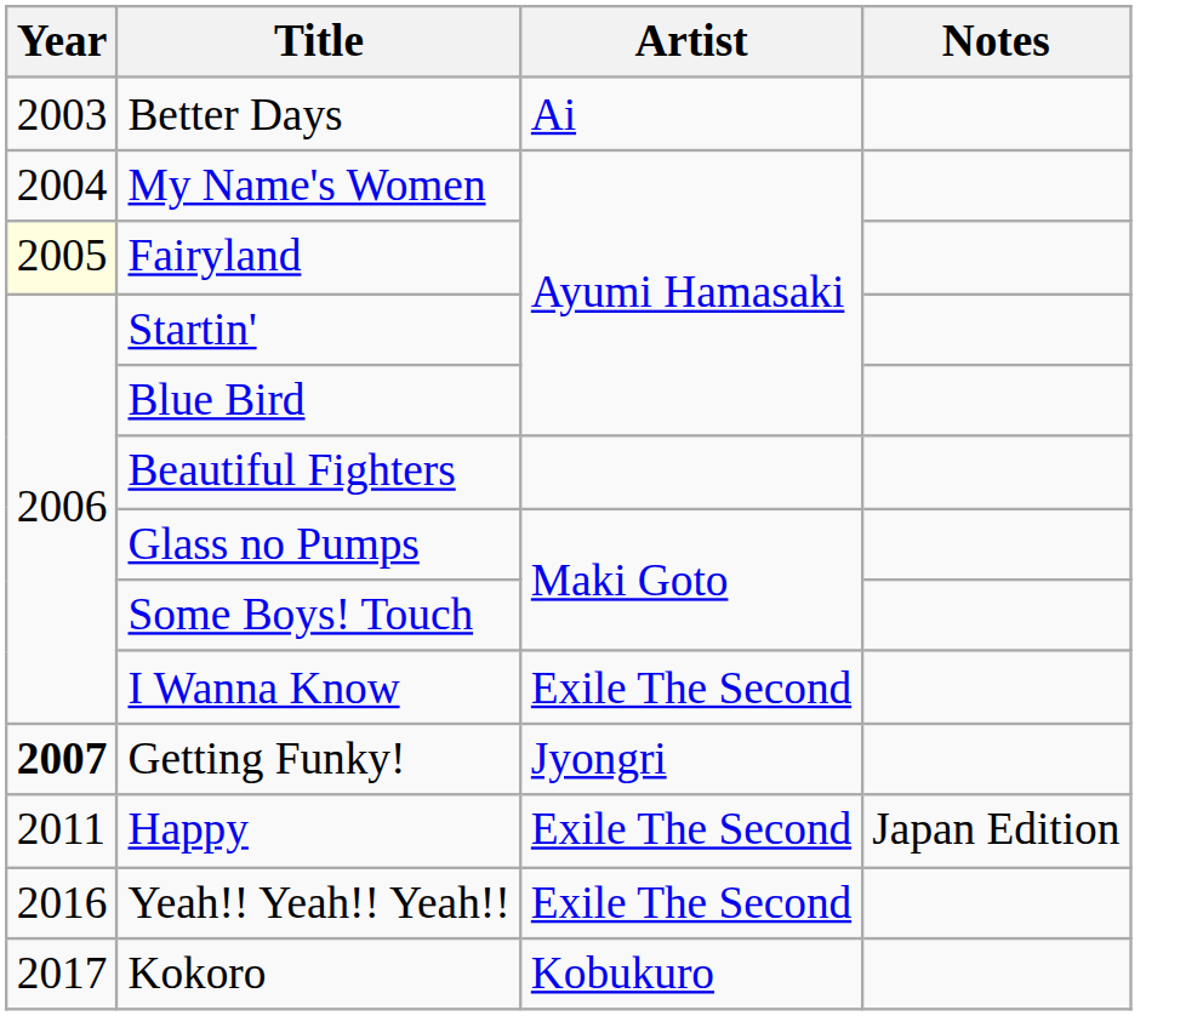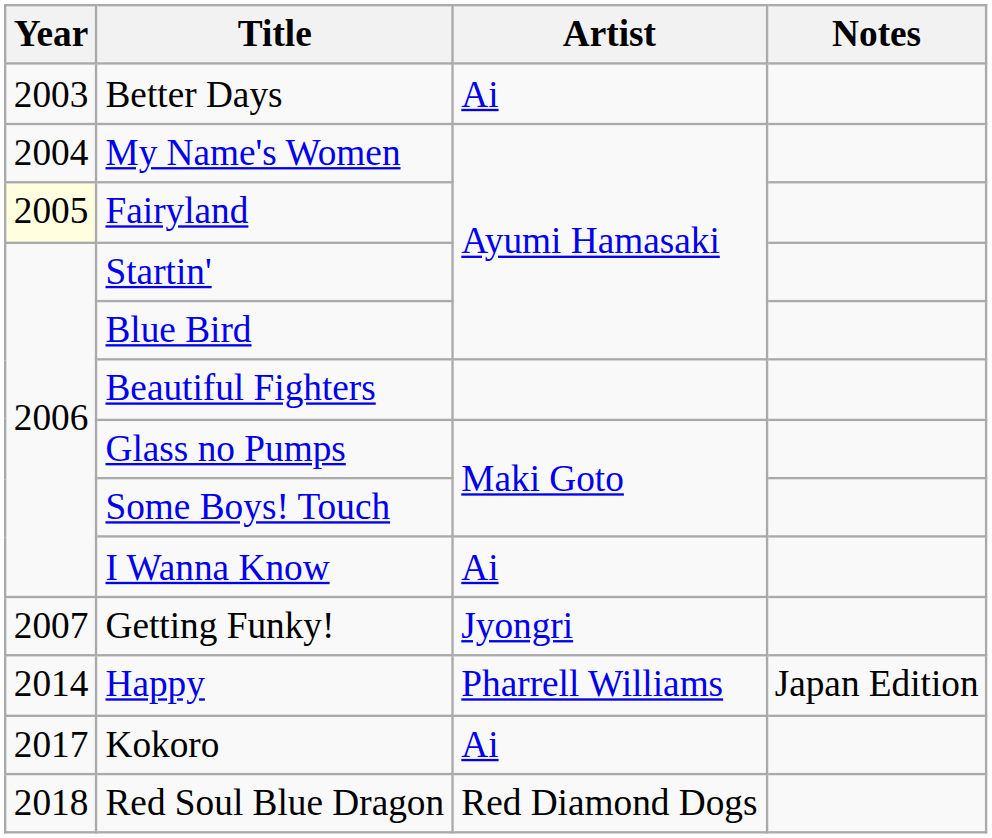I Wanna Know | Artist: Exile The Second -> Ai
Getting Funky! | Year: bold -> normal
Happy | Year: 2011 -> 2014
Happy | Artist: Exile The Second -> Pharrell Williams
- row: 2016 | Yeah!! Yeah!! Yeah!! | Exile The Second
Kokoro | Artist: Kobukuro -> Ai
+ row: 2018 | Red Soul Blue Dragon | Red Diamond Dogs
